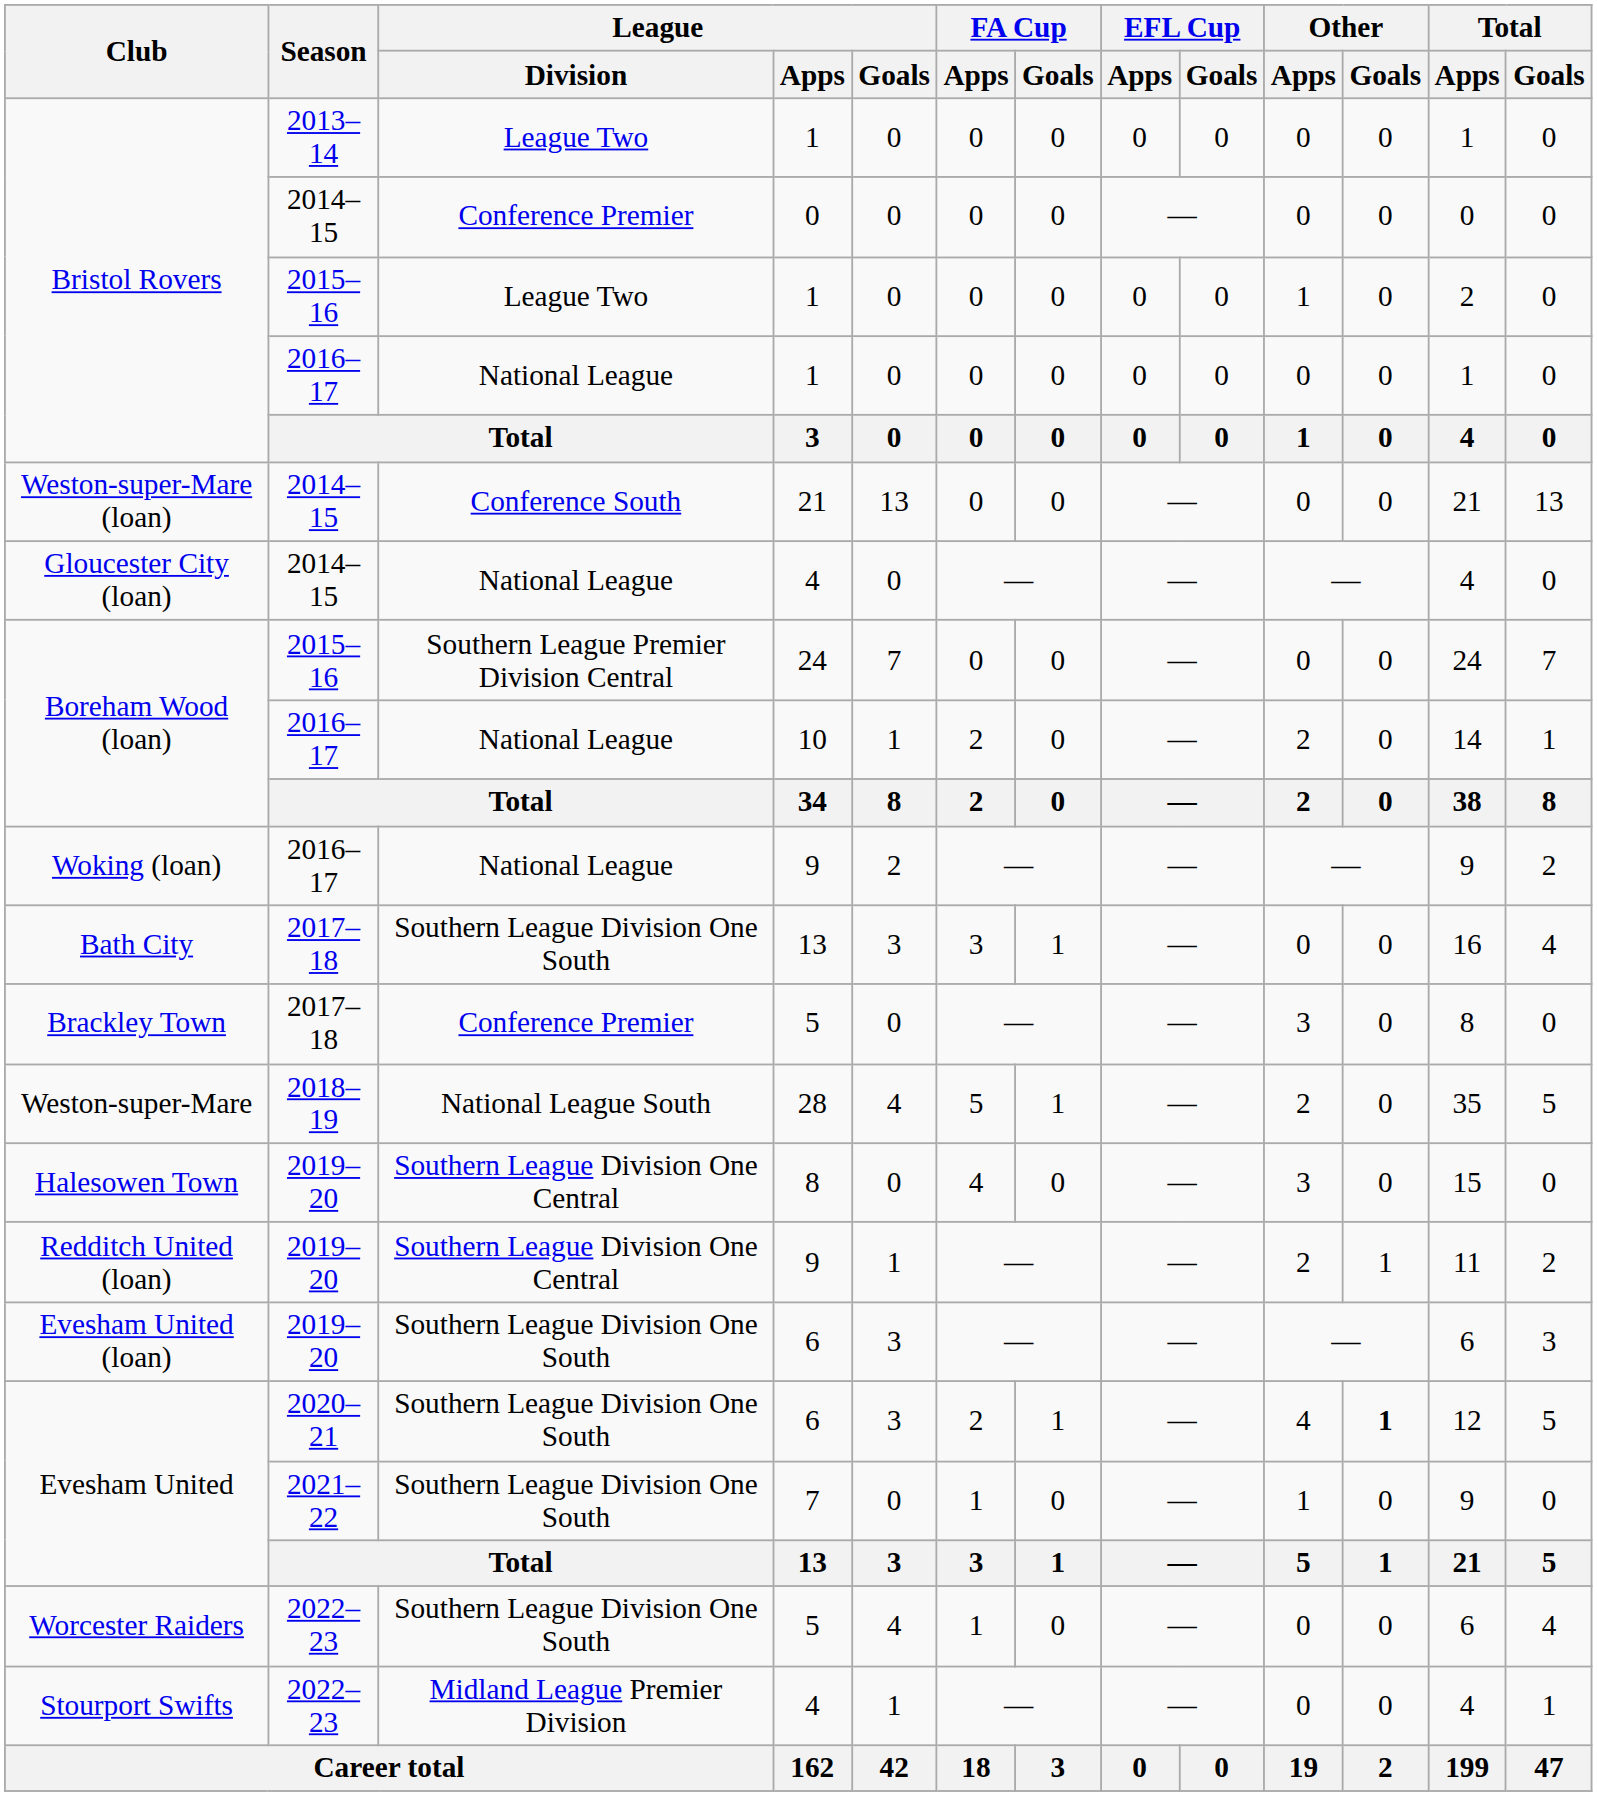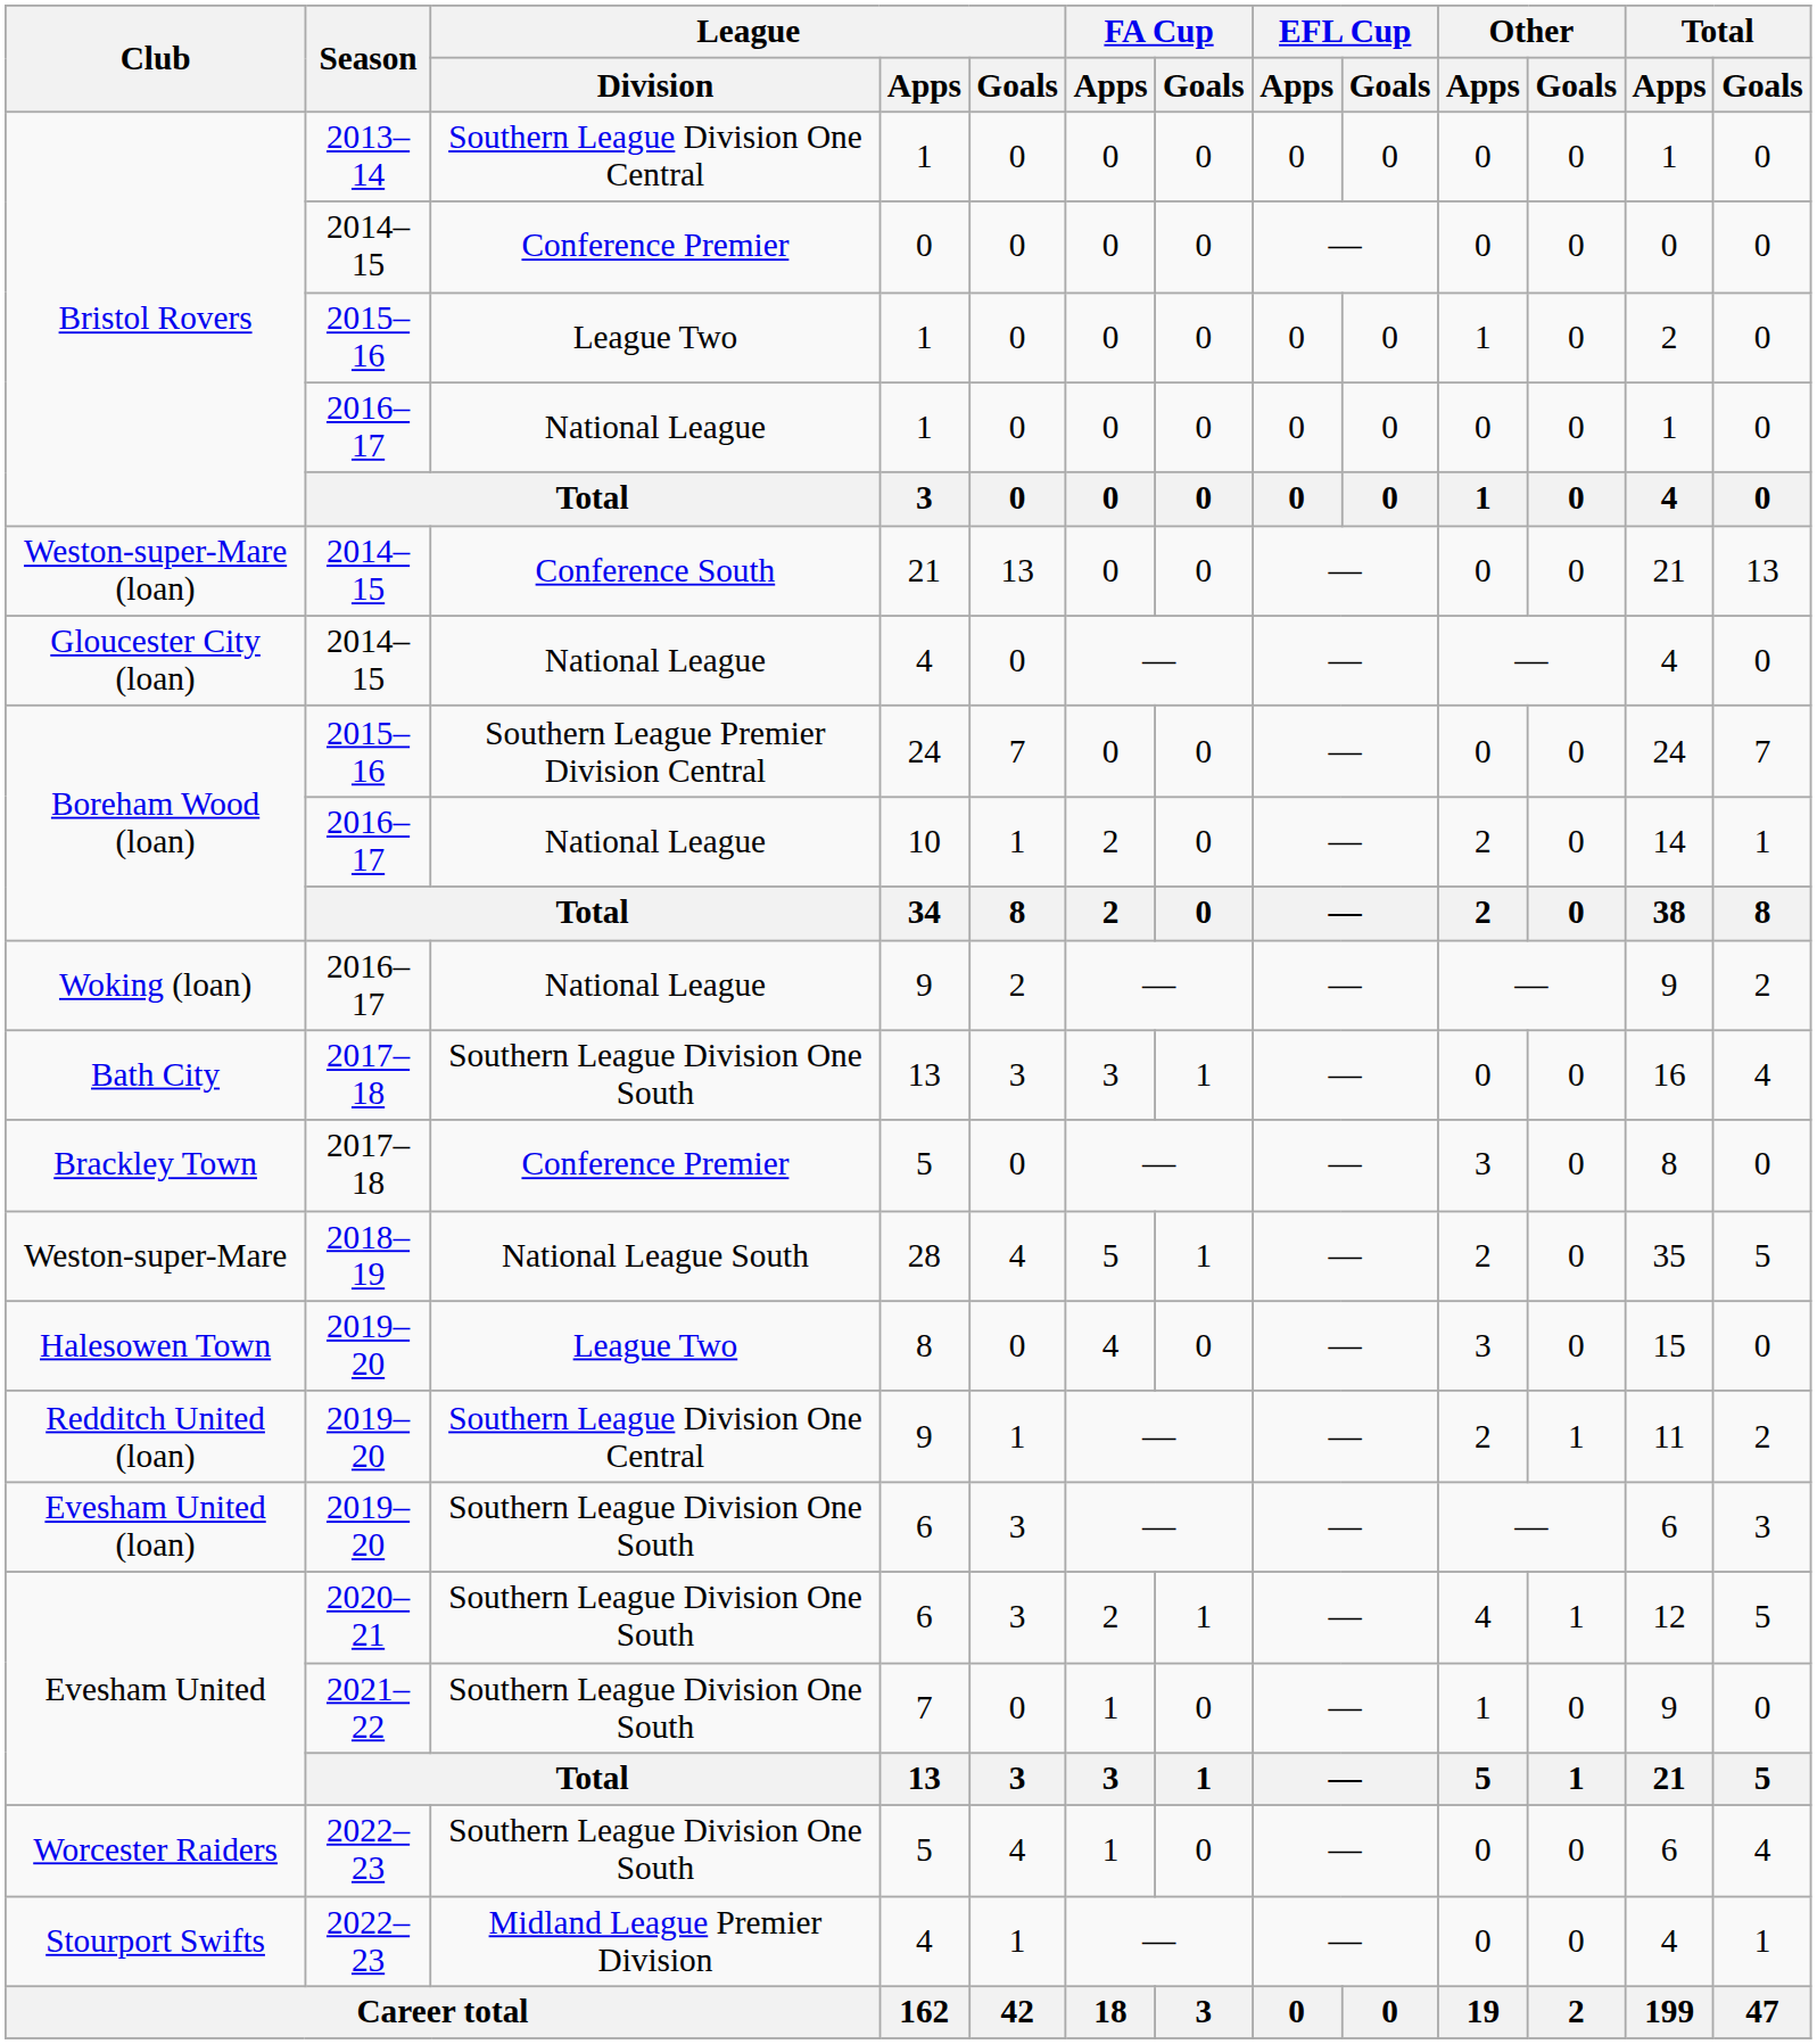Bristol Rovers / 2013–14 | League / Division: League Two -> Southern League Division One Central
Halesowen Town | League / Division: Southern League Division One Central -> League Two
Evesham United / 2020–21 | Other / Goals: bold -> normal
